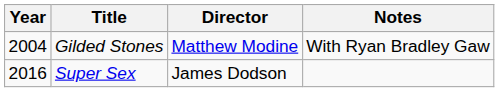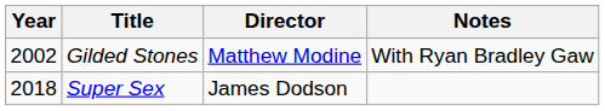Gilded Stones | Year: 2004 -> 2002
Super Sex | Year: 2016 -> 2018
